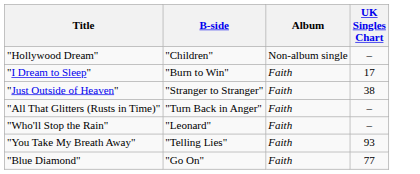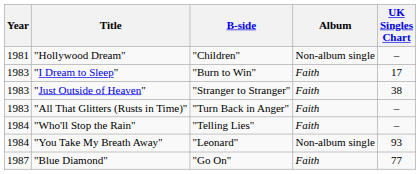+ column: Year | 1981 | 1983 | 1983 | 1983 | 1984 | 1984 | 1987
"Who'll Stop the Rain" | B-side: "Leonard" -> "Telling Lies"
"You Take My Breath Away" | B-side: "Telling Lies" -> "Leonard"
"You Take My Breath Away" | Album: Faith -> Non-album single
